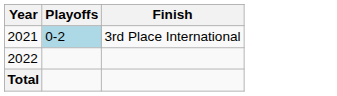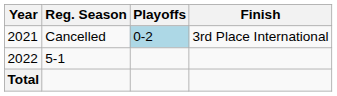+ column: Reg. Season | Cancelled | 5-1
